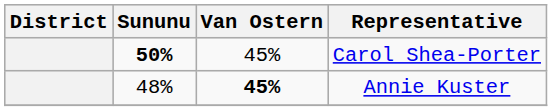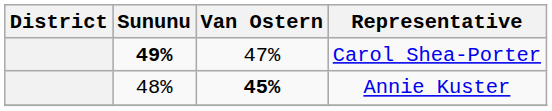Carol Shea-Porter | Sununu: 50% -> 49%
Carol Shea-Porter | Van Ostern: 45% -> 47%
